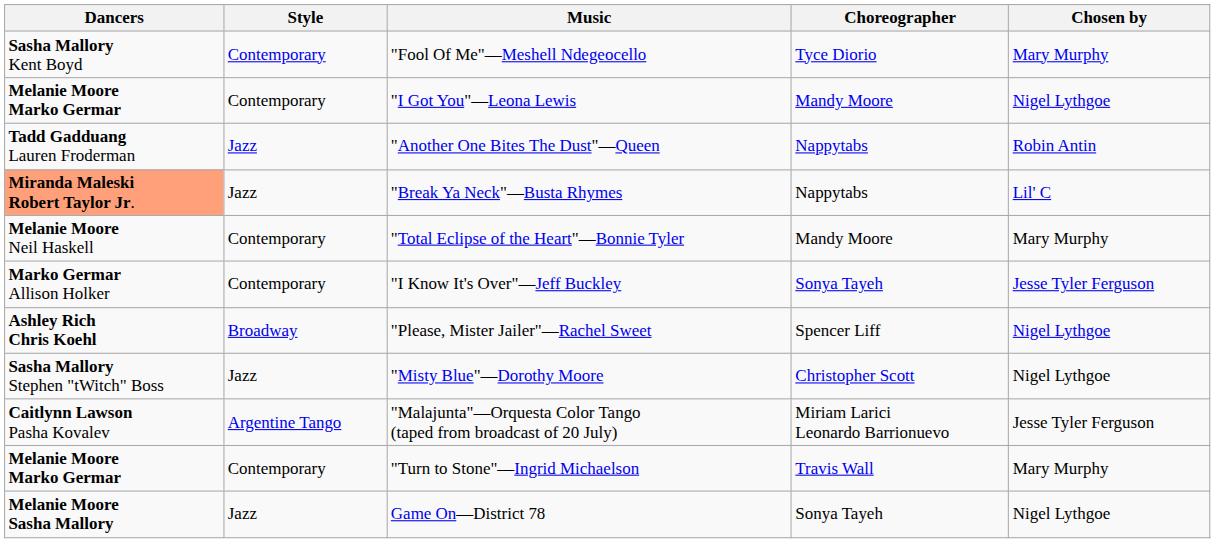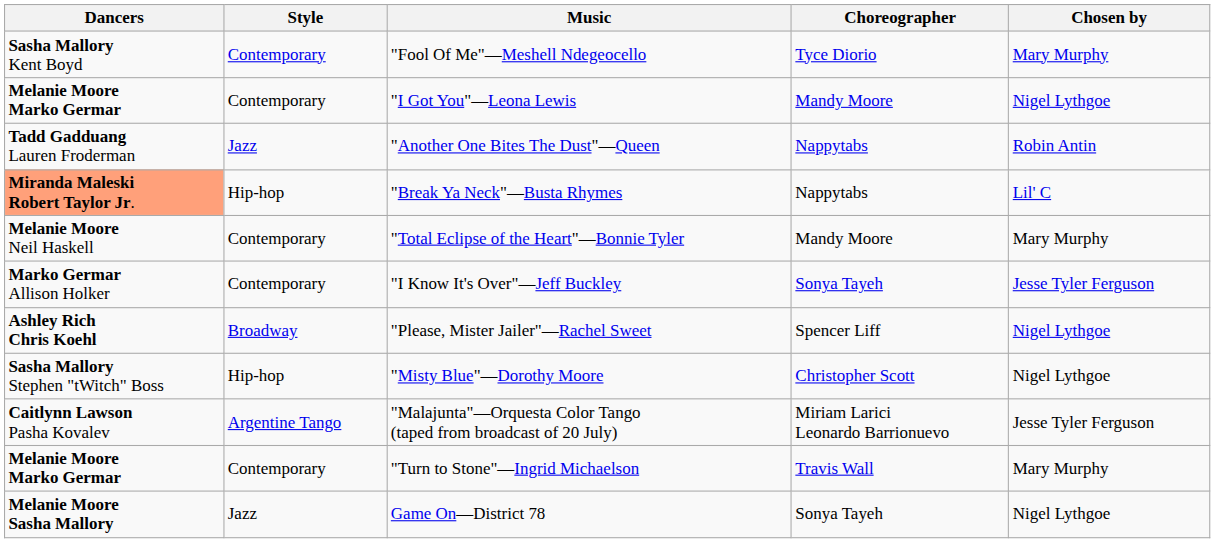"Break Ya Neck"—Busta Rhymes | Style: Jazz -> Hip-hop
"Misty Blue"—Dorothy Moore | Style: Jazz -> Hip-hop
